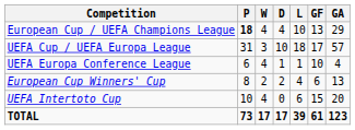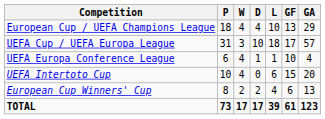European Cup / UEFA Champions League | P: bold -> normal
rows swapped: European Cup Winners' Cup <-> UEFA Intertoto Cup
